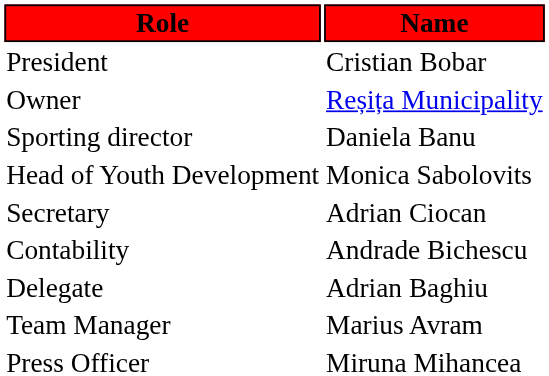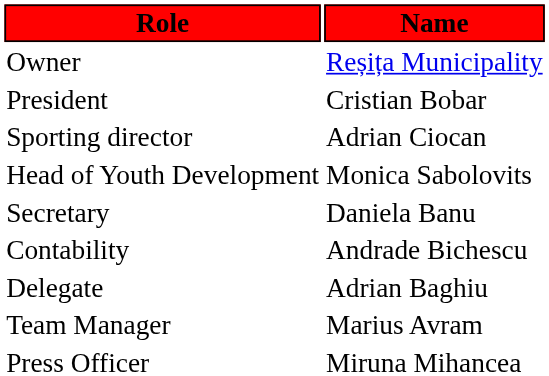rows swapped: Owner <-> President
Sporting director | Name: Daniela Banu -> Adrian Ciocan
Secretary | Name: Adrian Ciocan -> Daniela Banu
